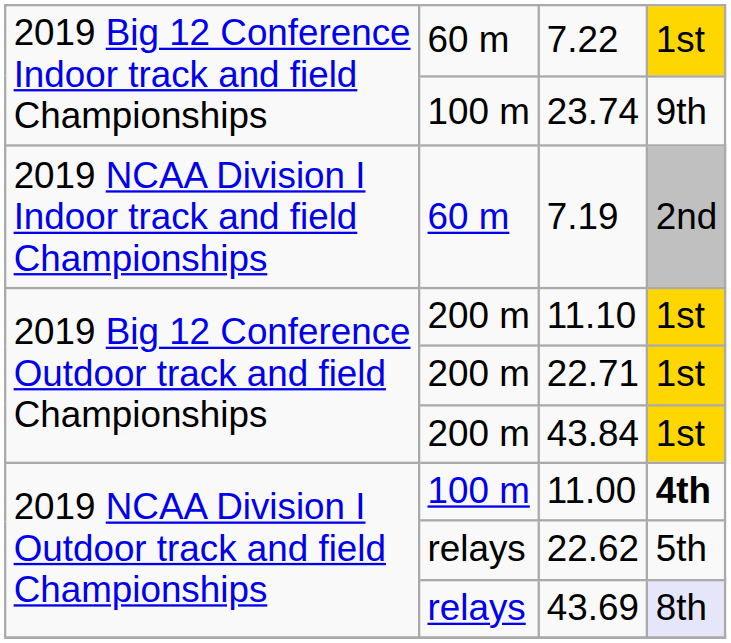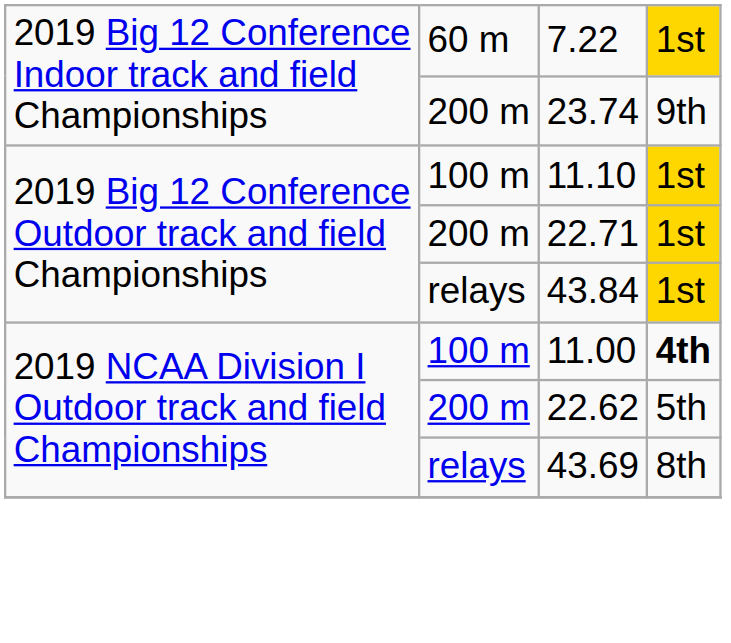23.74 | column 2: 100 m -> 200 m
- row: 2019 NCAA Division I Indoor track and field Championships | 60 m | 7.19 | 2nd
11.10 | column 2: 200 m -> 100 m
43.84 | column 2: 200 m -> relays
22.62 | column 2: relays -> 200 m
43.69 | column 4: lavender background -> no background
